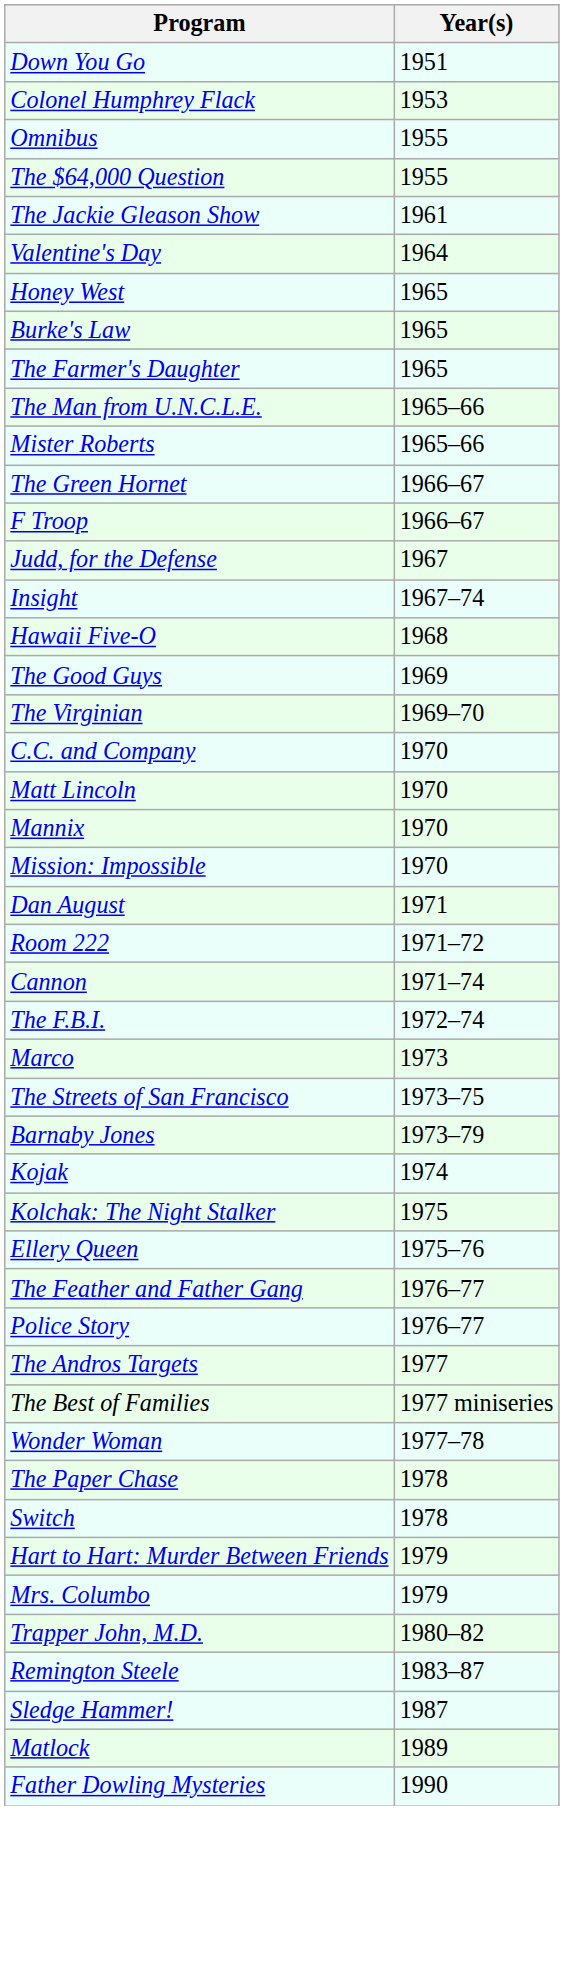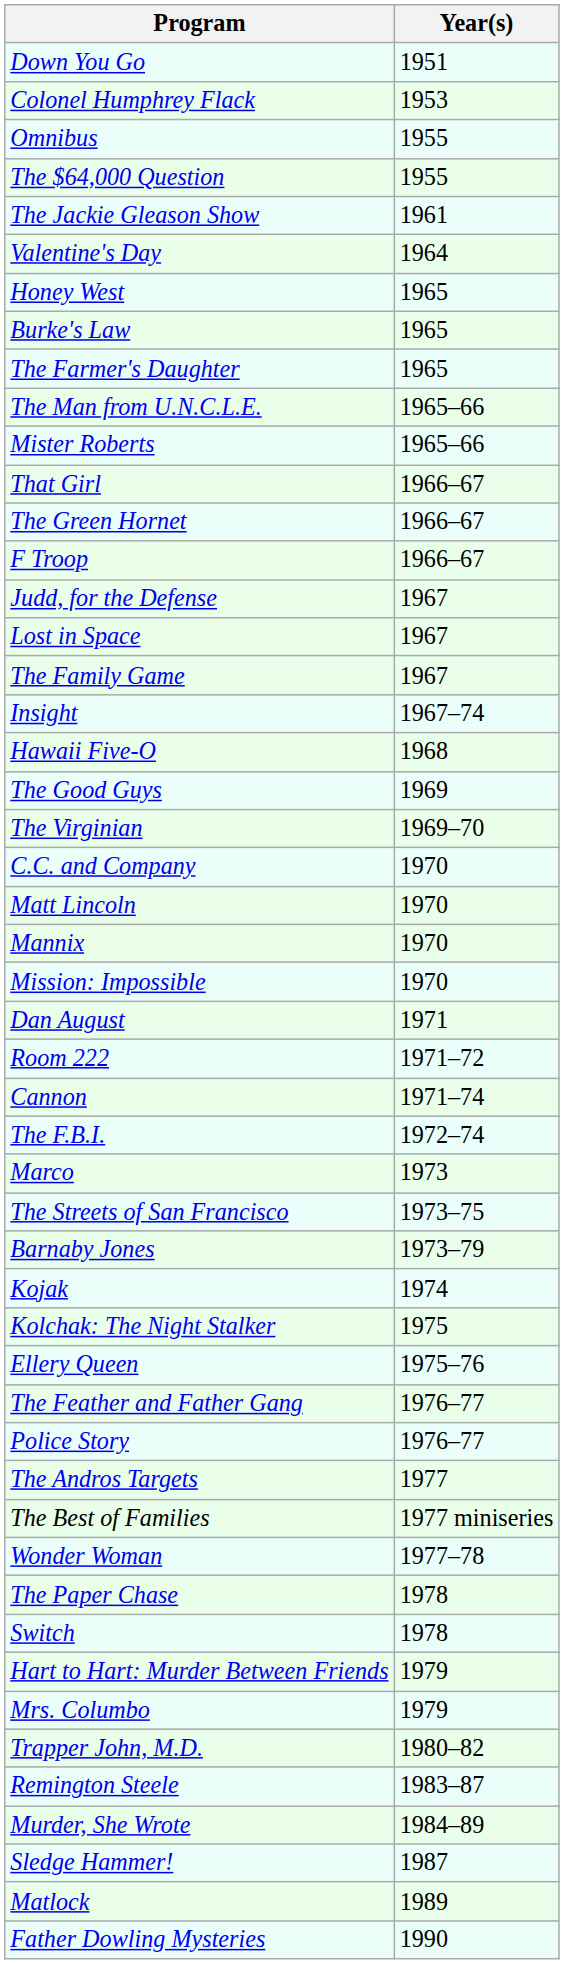+ row: That Girl | 1966–67
+ row: Lost in Space | 1967
+ row: The Family Game | 1967
+ row: Murder, She Wrote | 1984–89
